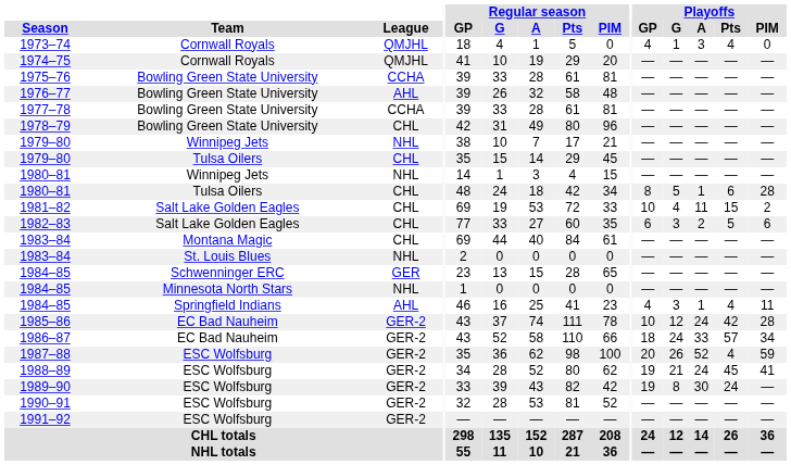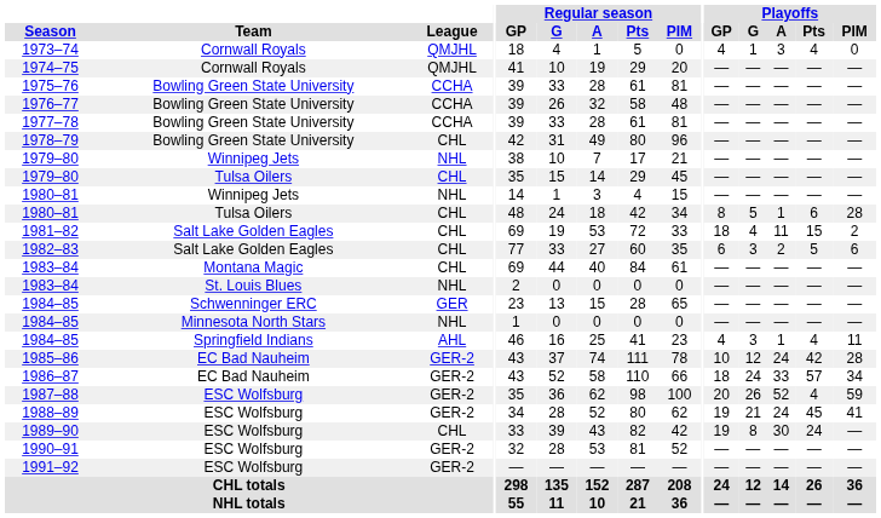1976–77 | League: AHL -> CCHA
1981–82 | Playoffs / GP: 10 -> 18
1989–90 | League: GER-2 -> CHL
